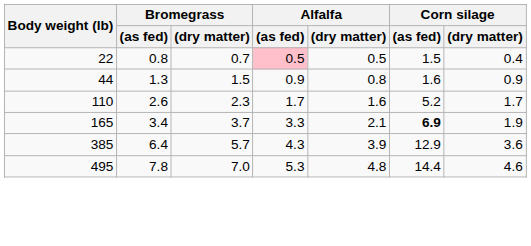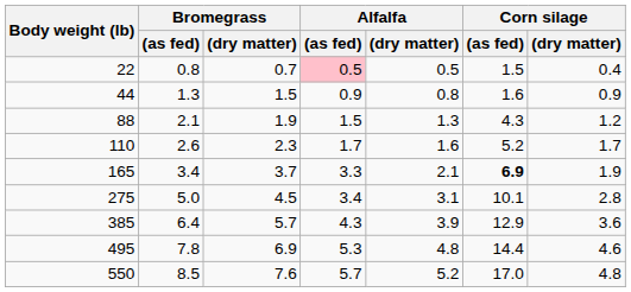+ row: 88 | 2.1 | 1.9 | 1.5 | 1.3 | 4.3 | 1.2
+ row: 275 | 5.0 | 4.5 | 3.4 | 3.1 | 10.1 | 2.8
495 | Bromegrass / (dry matter): 7.0 -> 6.9
+ row: 550 | 8.5 | 7.6 | 5.7 | 5.2 | 17.0 | 4.8
